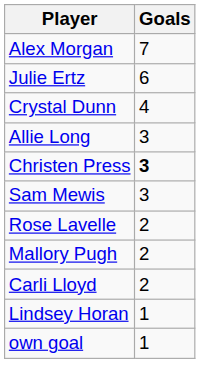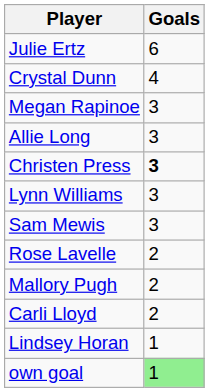- row: Alex Morgan | 7
+ row: Megan Rapinoe | 3
+ row: Lynn Williams | 3
own goal | Goals: no background -> lightgreen background
